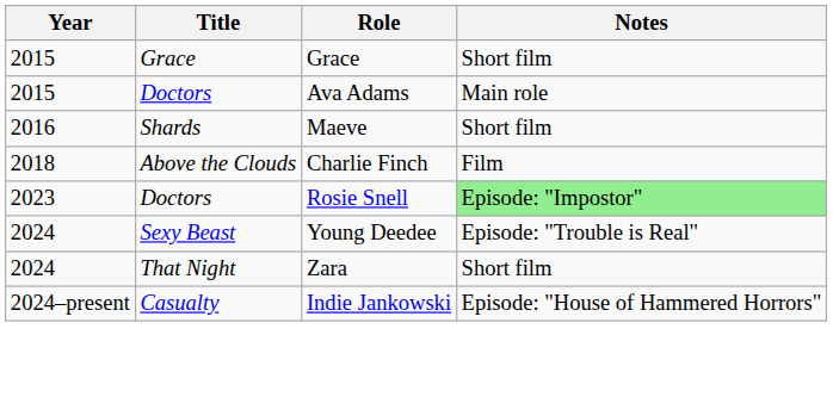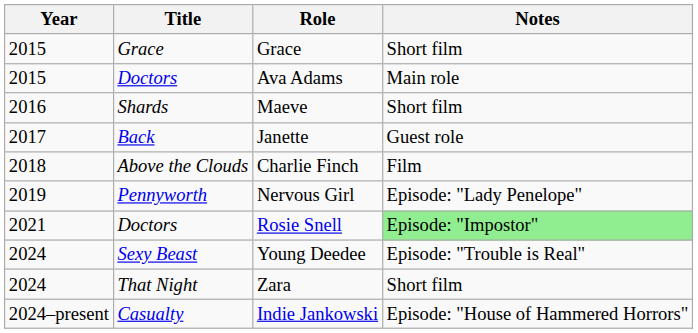+ row: 2017 | Back | Janette | Guest role
+ row: 2019 | Pennyworth | Nervous Girl | Episode: "Lady Penelope"
Rosie Snell | Year: 2023 -> 2021
